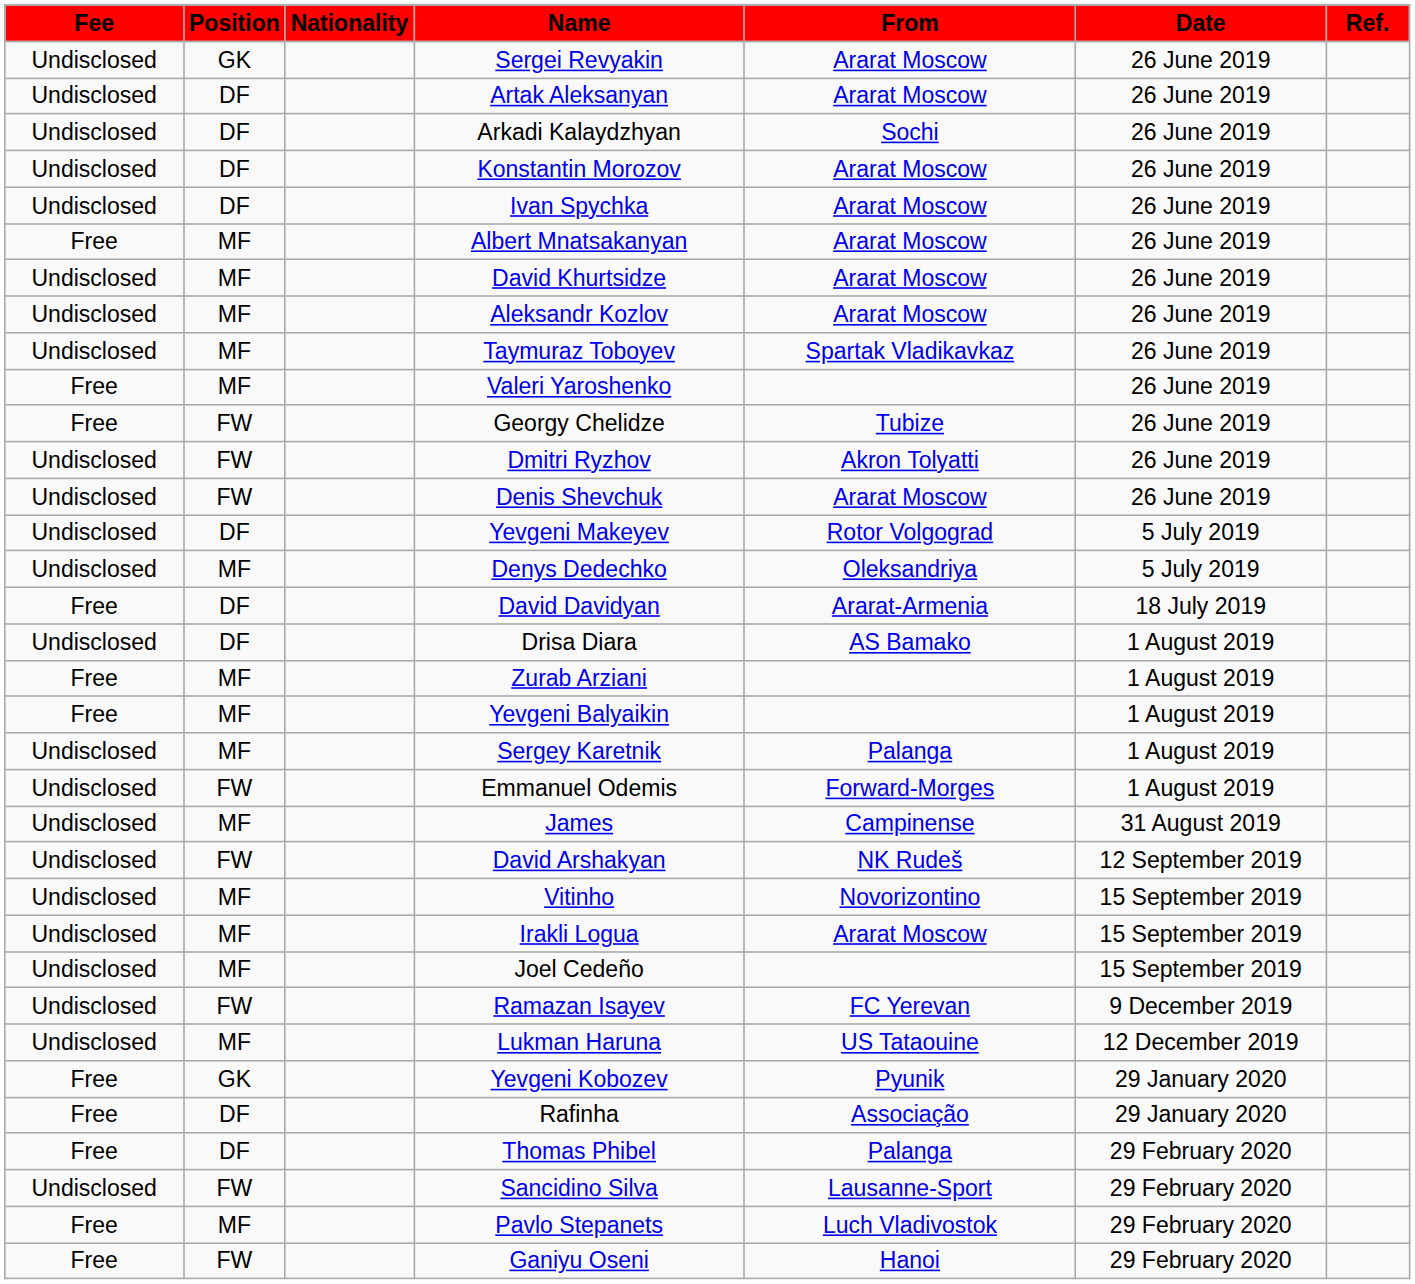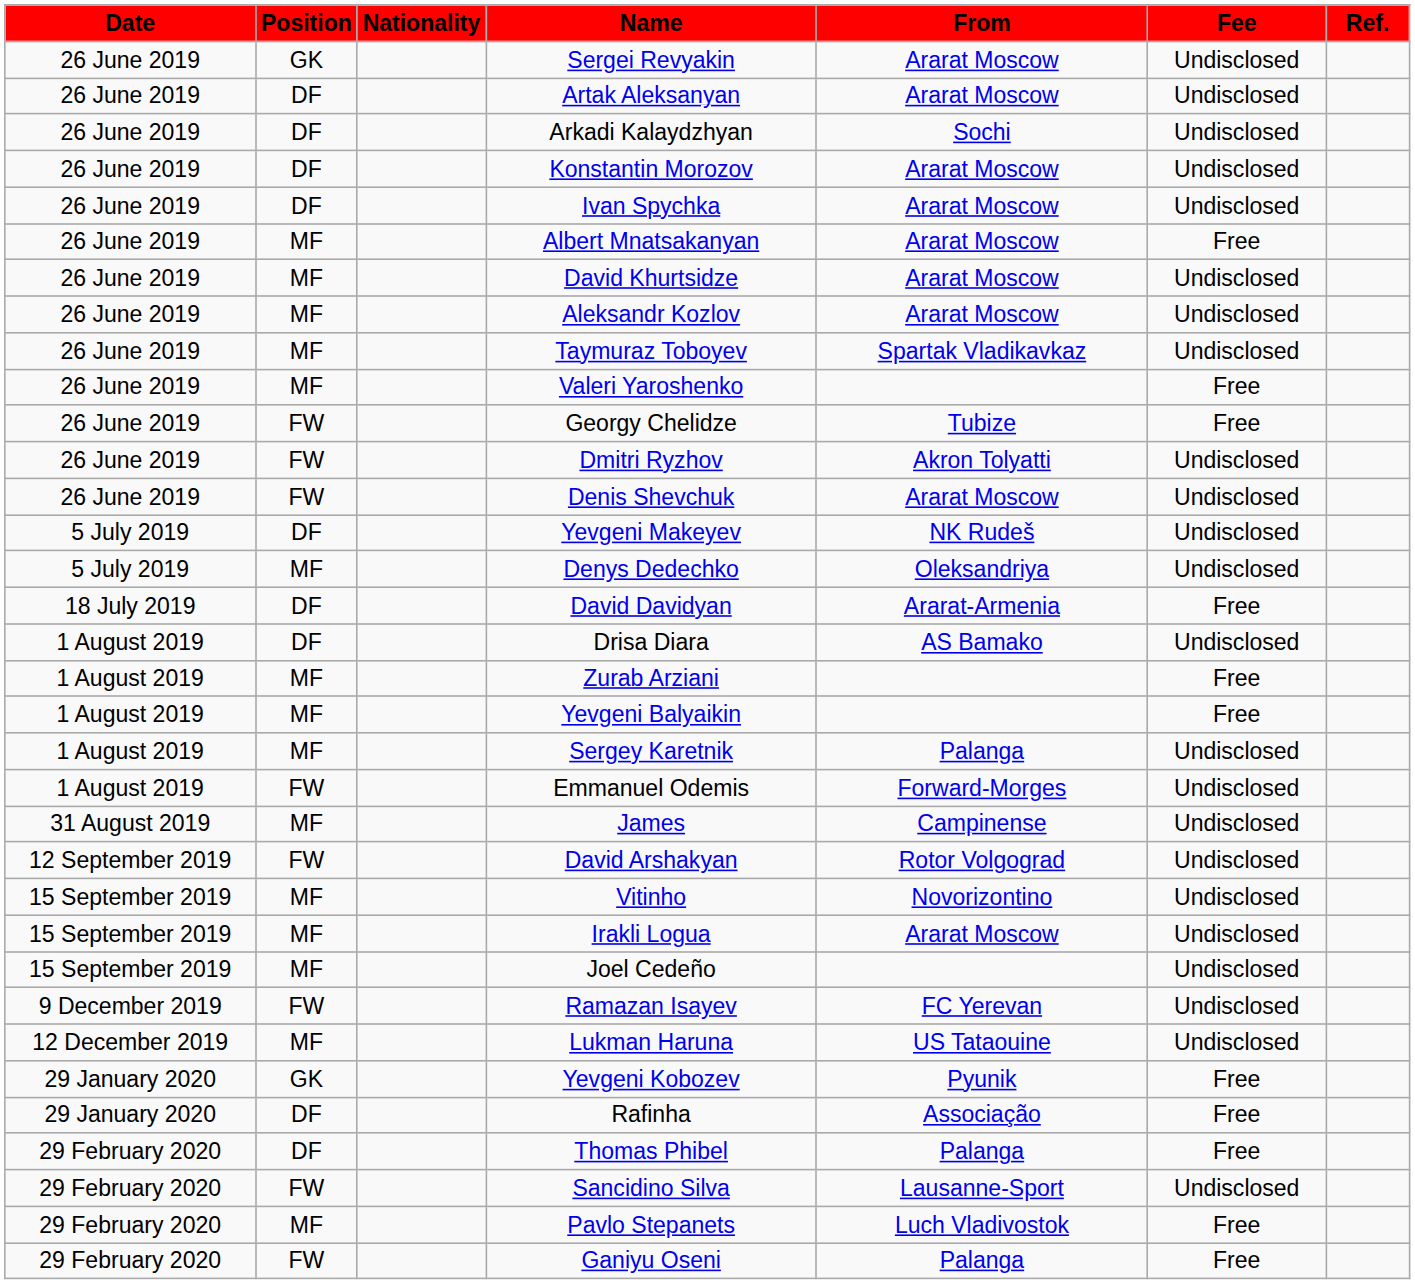columns swapped: Date <-> Fee
Yevgeni Makeyev | From: Rotor Volgograd -> NK Rudeš
David Arshakyan | From: NK Rudeš -> Rotor Volgograd
Ganiyu Oseni | From: Hanoi -> Palanga
